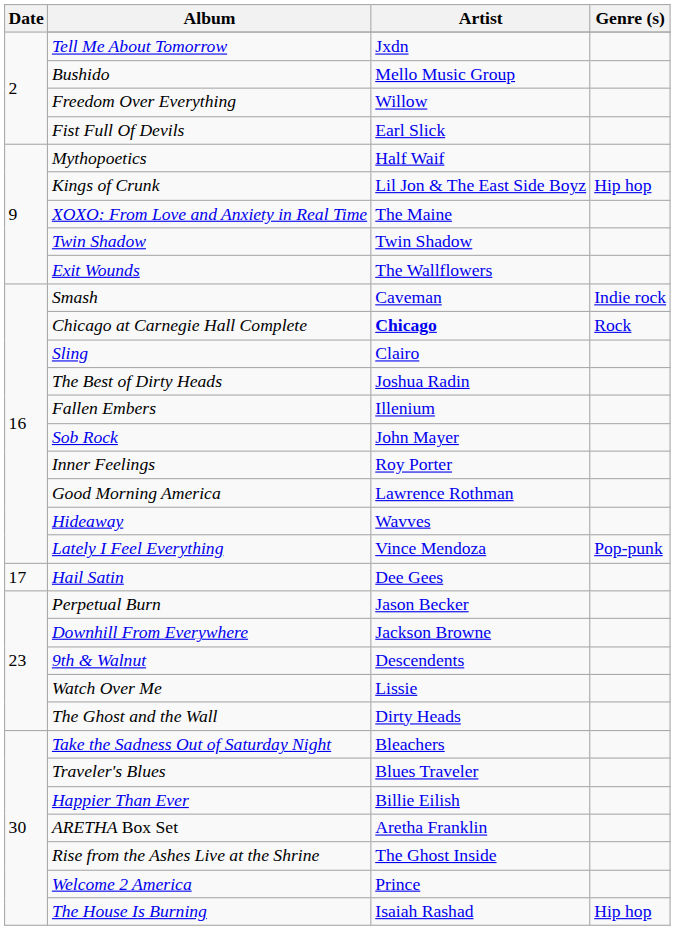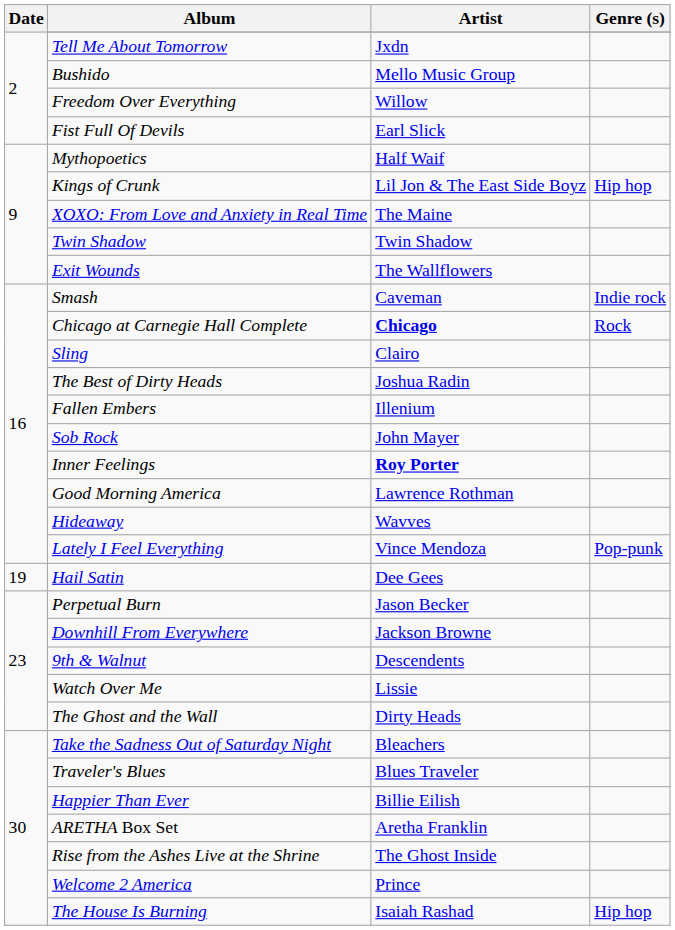Inner Feelings | Artist: normal -> bold
Hail Satin | Date: 17 -> 19
